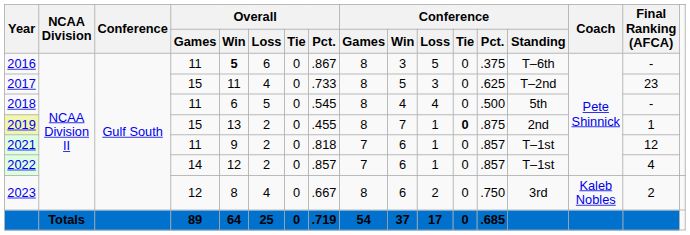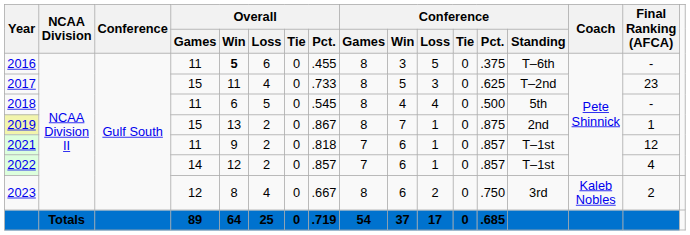2016 | Overall / Pct.: .867 -> .455
2019 | Overall / Pct.: .455 -> .867
2019 | Conference / Tie: bold -> normal
